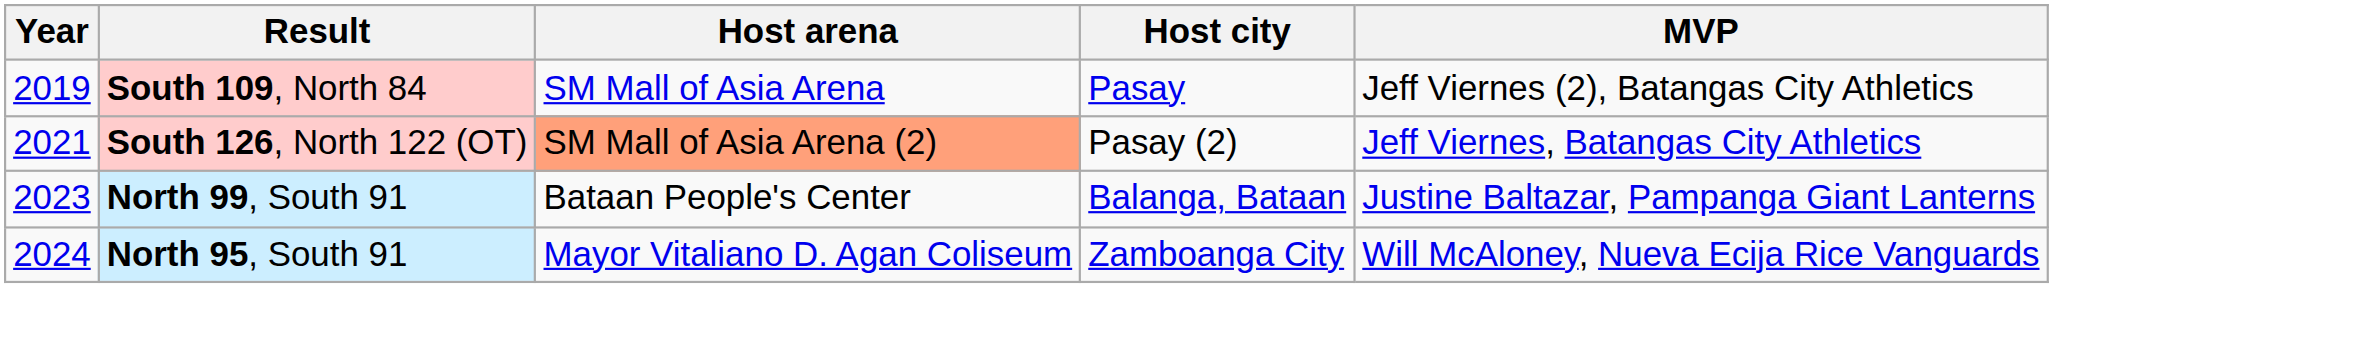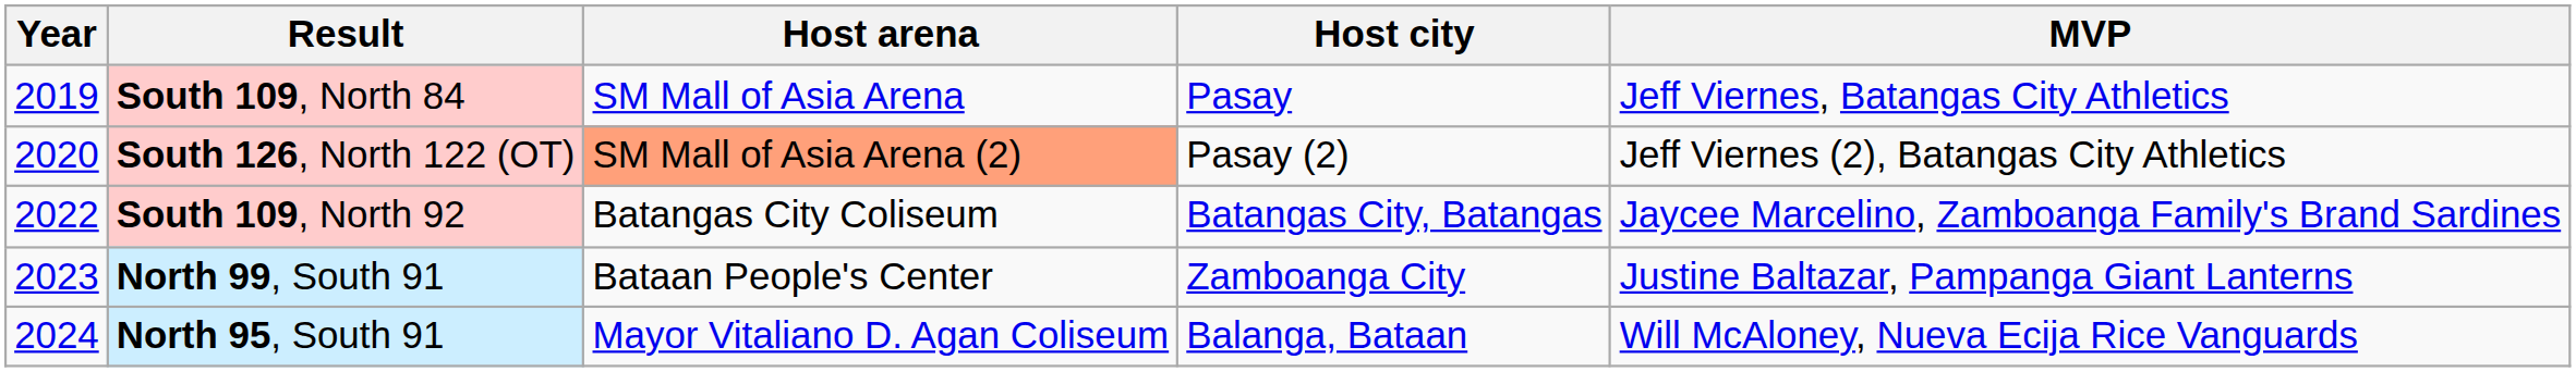South 109, North 84 | MVP: Jeff Viernes (2), Batangas City Athletics -> Jeff Viernes, Batangas City Athletics
South 126, North 122 (OT) | Year: 2021 -> 2020
South 126, North 122 (OT) | MVP: Jeff Viernes, Batangas City Athletics -> Jeff Viernes (2), Batangas City Athletics
+ row: 2022 | South 109, North 92 | Batangas City Coliseum | Batangas City, Batangas | Jaycee Marcelino, Zamboanga Family's Brand Sardines
North 99, South 91 | Host city: Balanga, Bataan -> Zamboanga City
North 95, South 91 | Host city: Zamboanga City -> Balanga, Bataan
